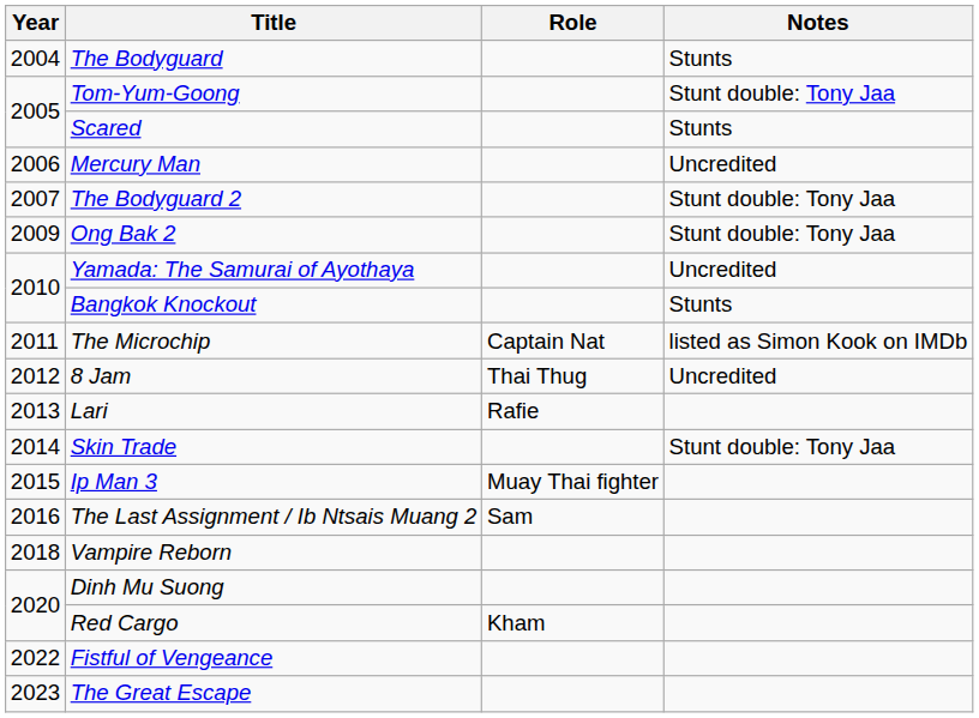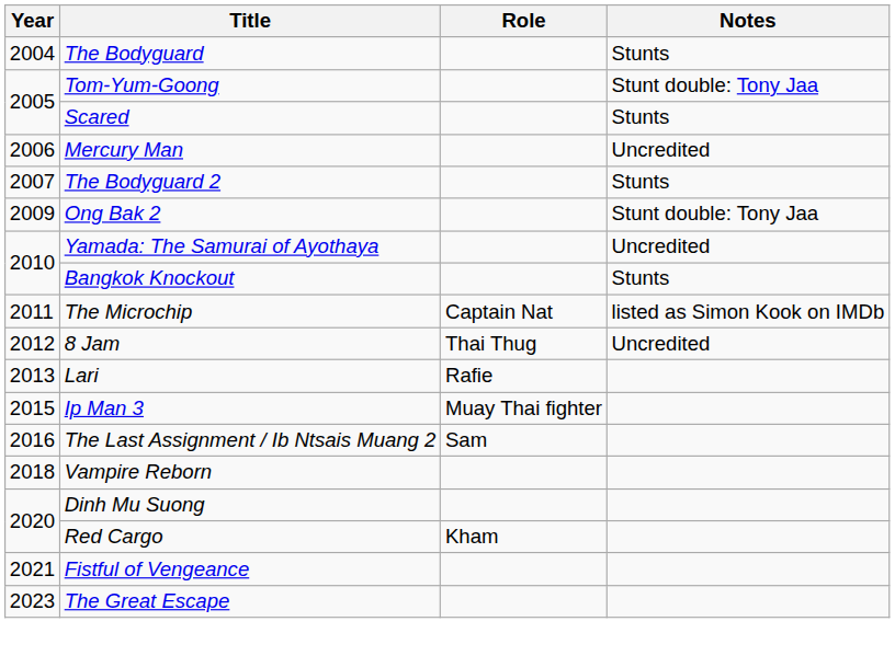The Bodyguard 2 | Notes: Stunt double: Tony Jaa -> Stunts
- row: 2014 | Skin Trade | Stunt double: Tony Jaa
Fistful of Vengeance | Year: 2022 -> 2021
